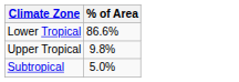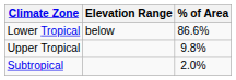+ column: Elevation Range | below
Subtropical | % of Area: 5.0% -> 2.0%
